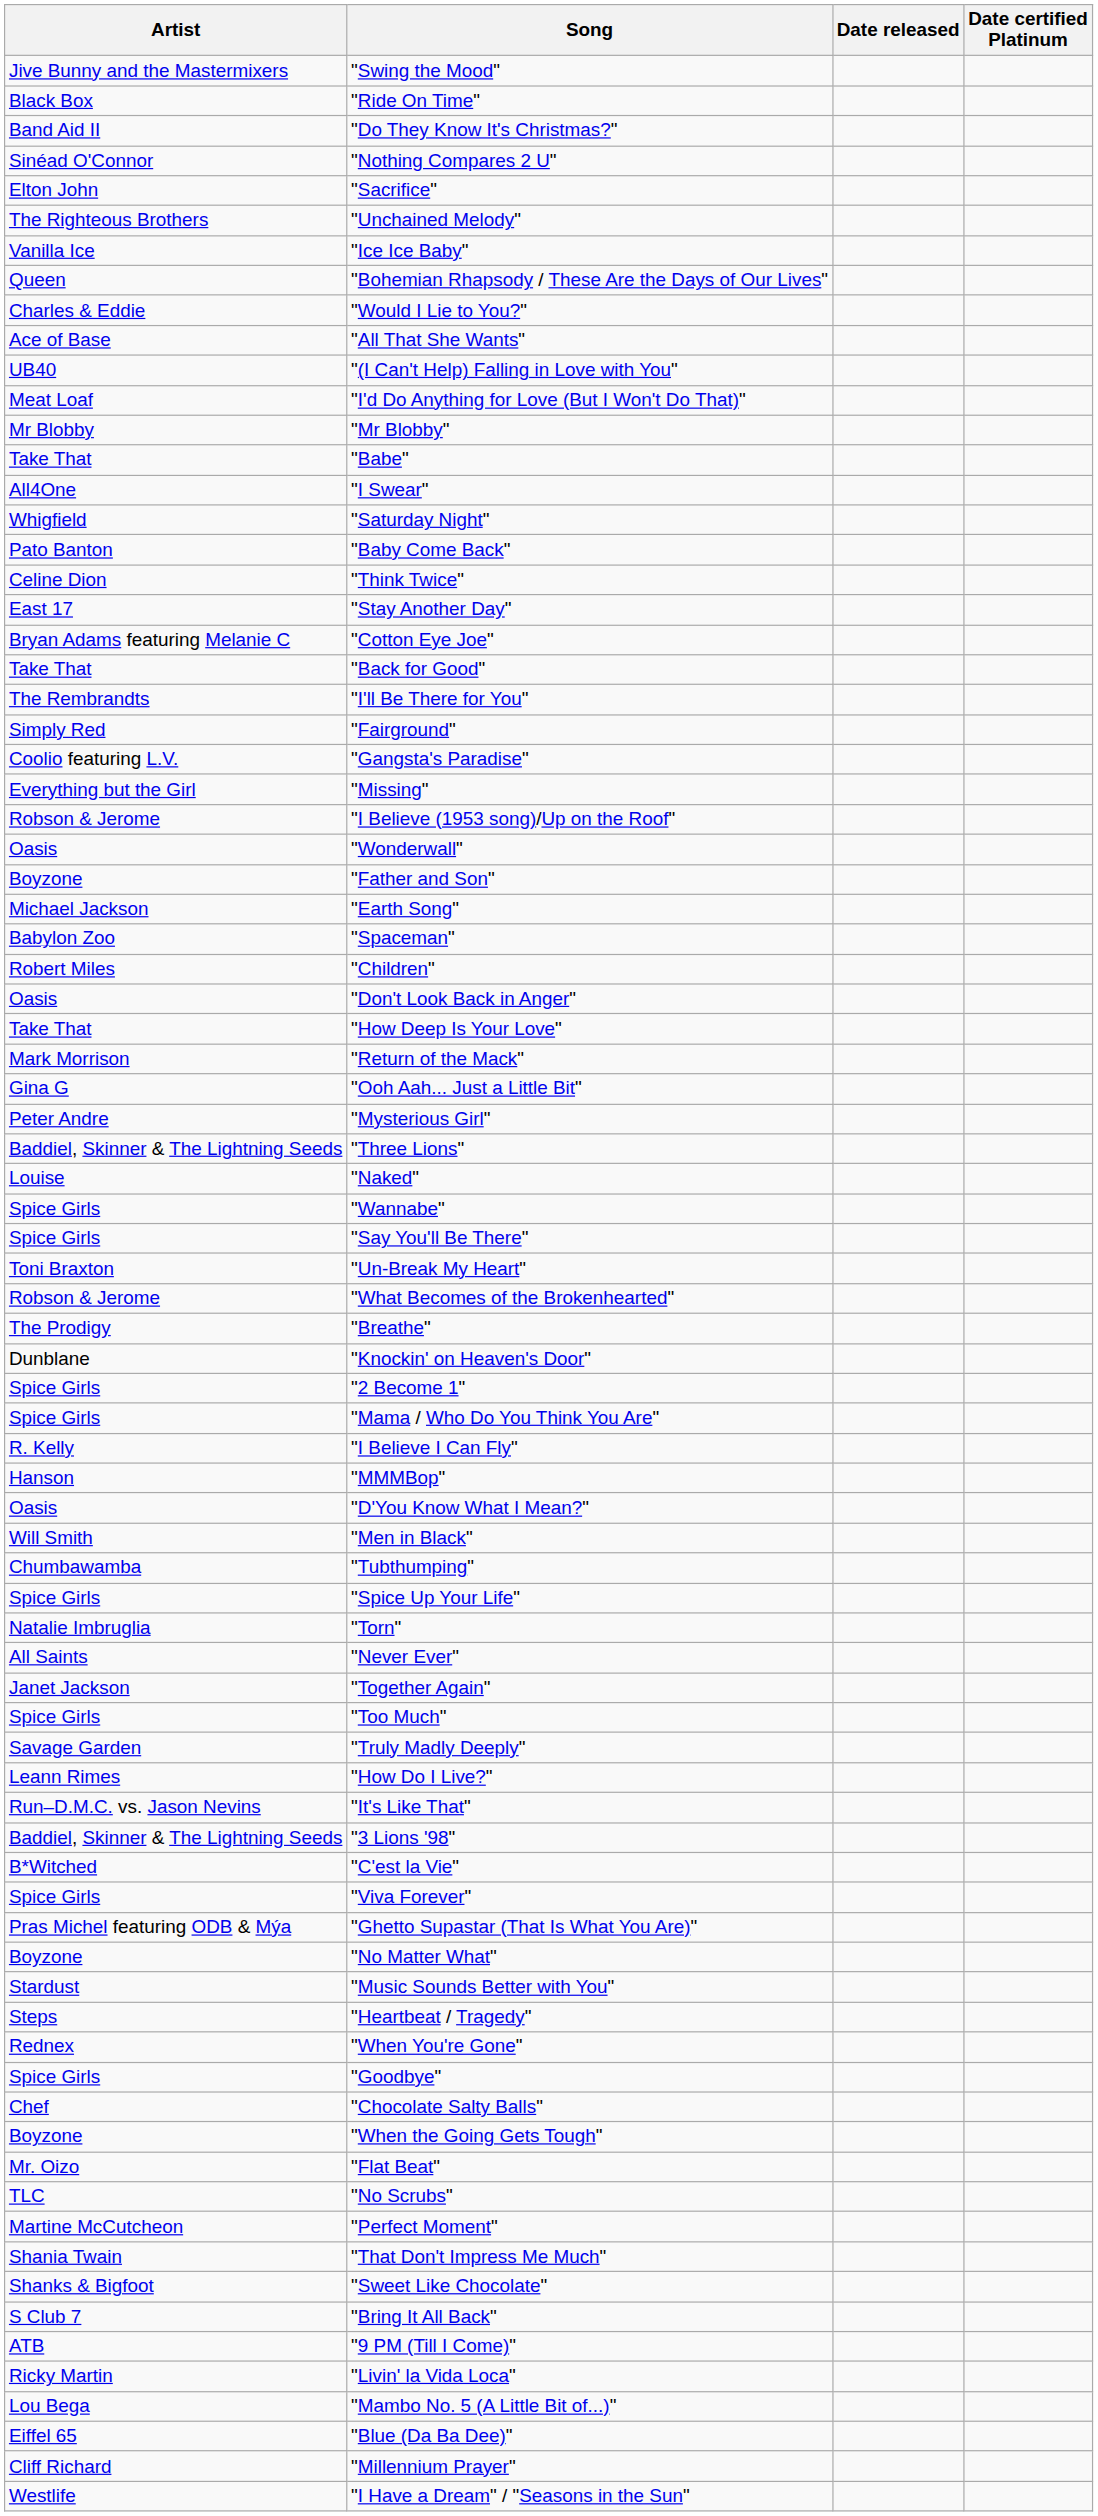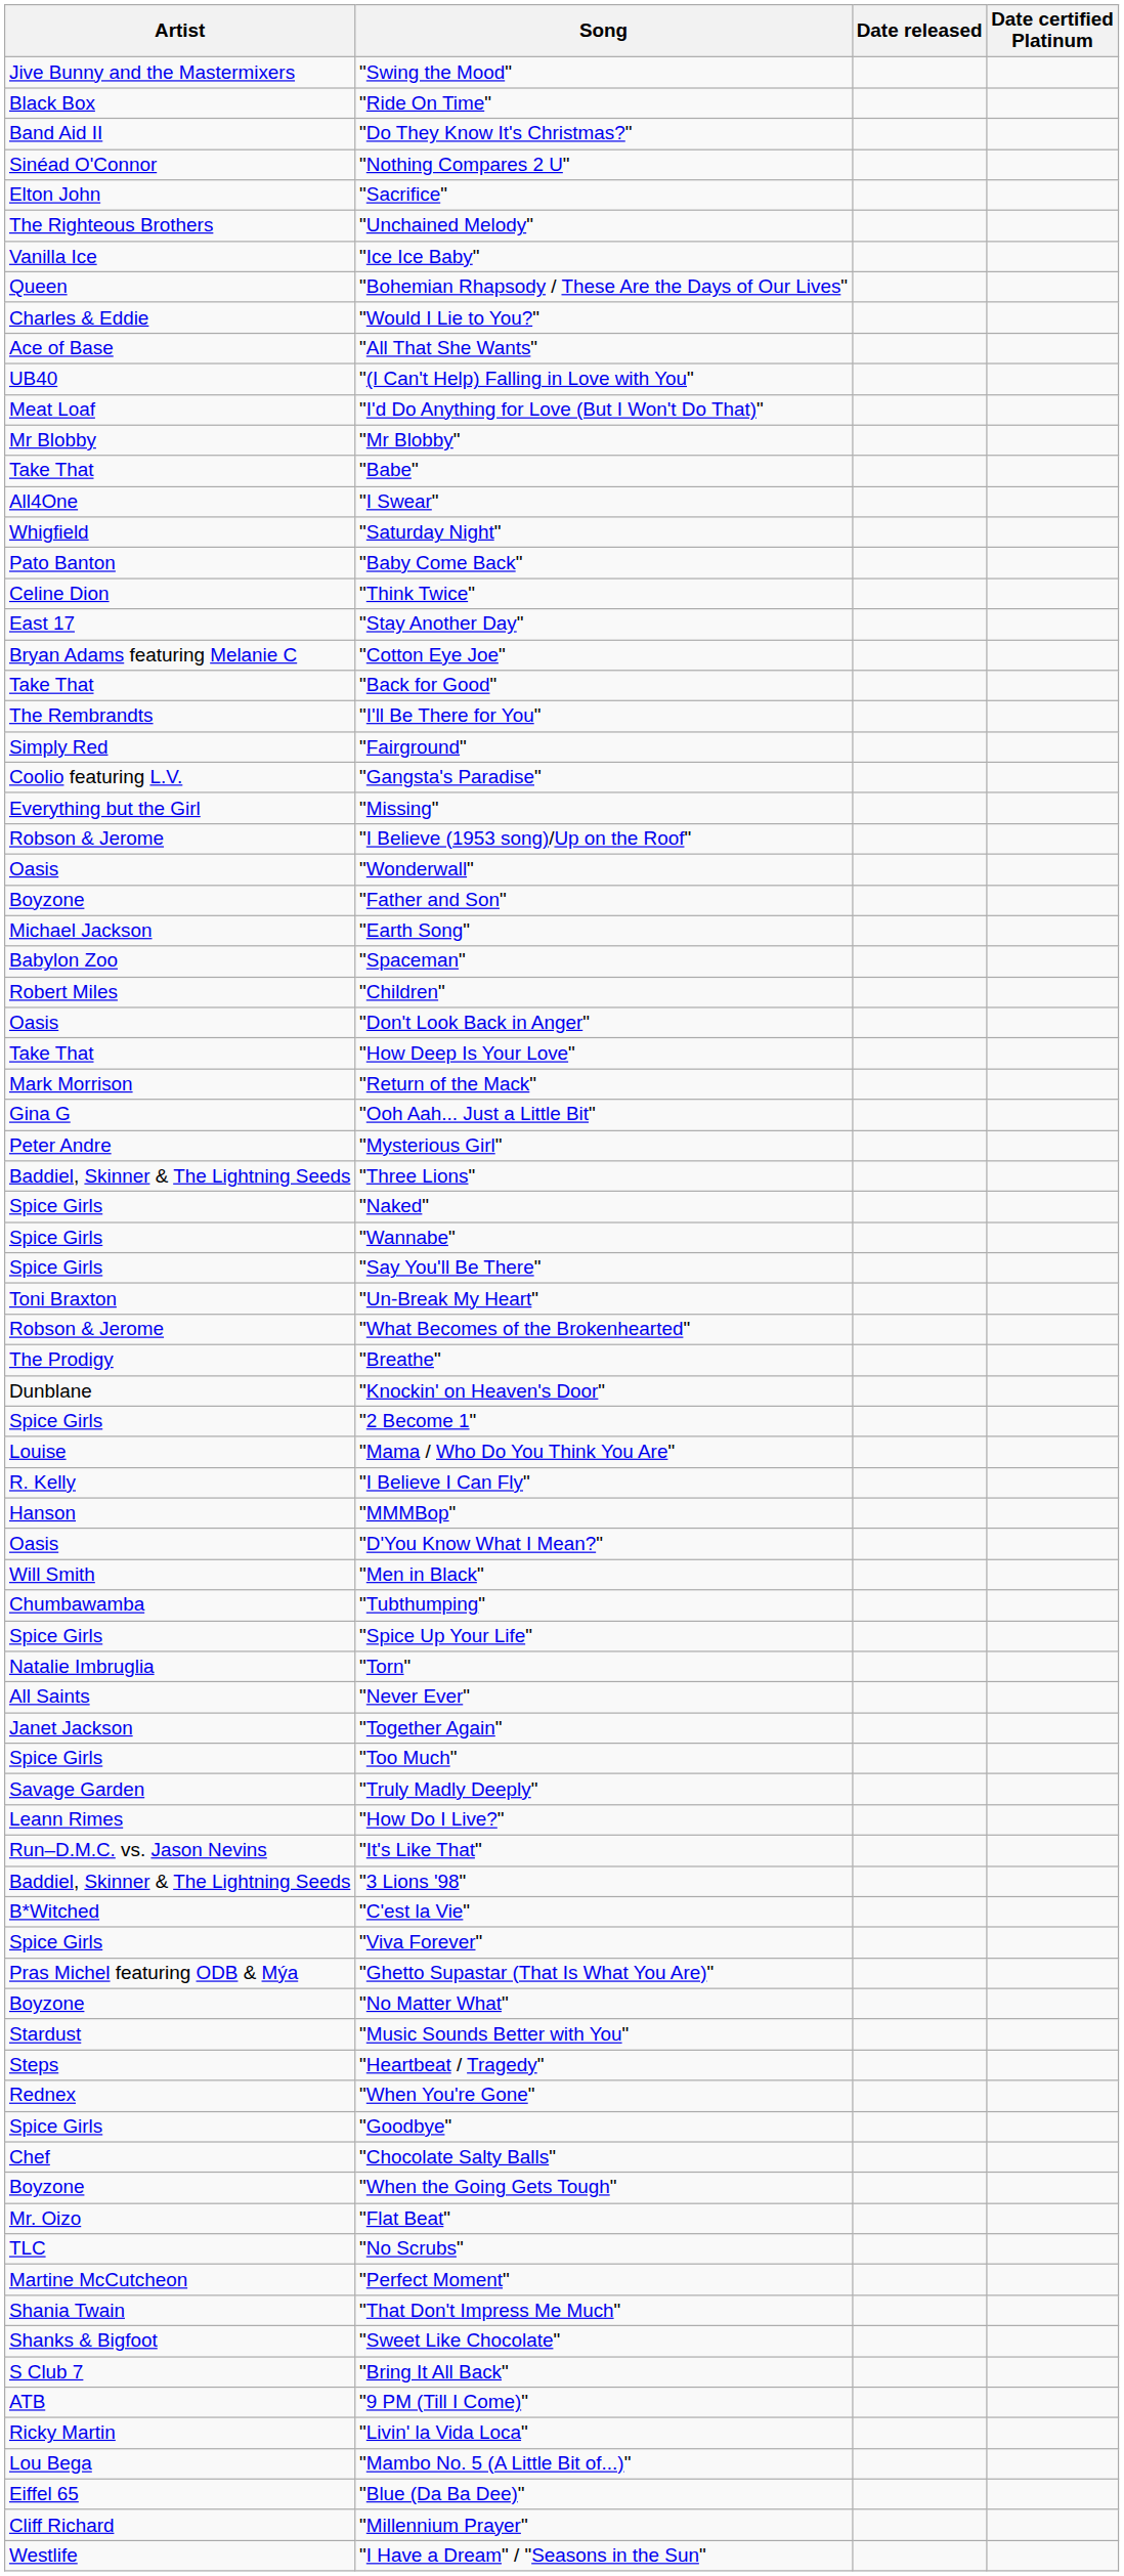"Naked" | Artist: Louise -> Spice Girls
"Mama / Who Do You Think You Are" | Artist: Spice Girls -> Louise
